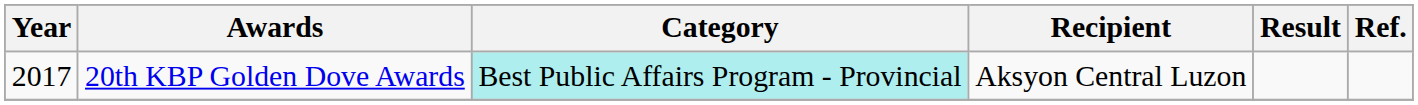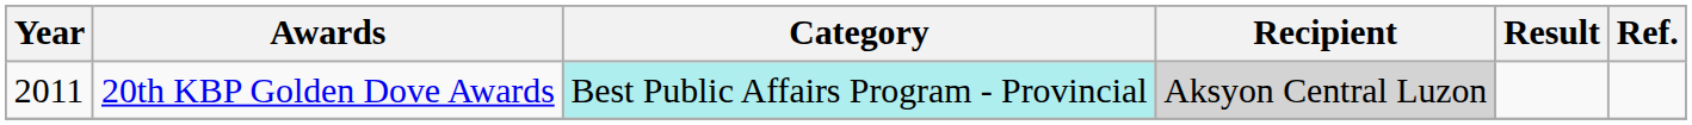20th KBP Golden Dove Awards | Year: 2017 -> 2011
20th KBP Golden Dove Awards | Recipient: no background -> lightgrey background
